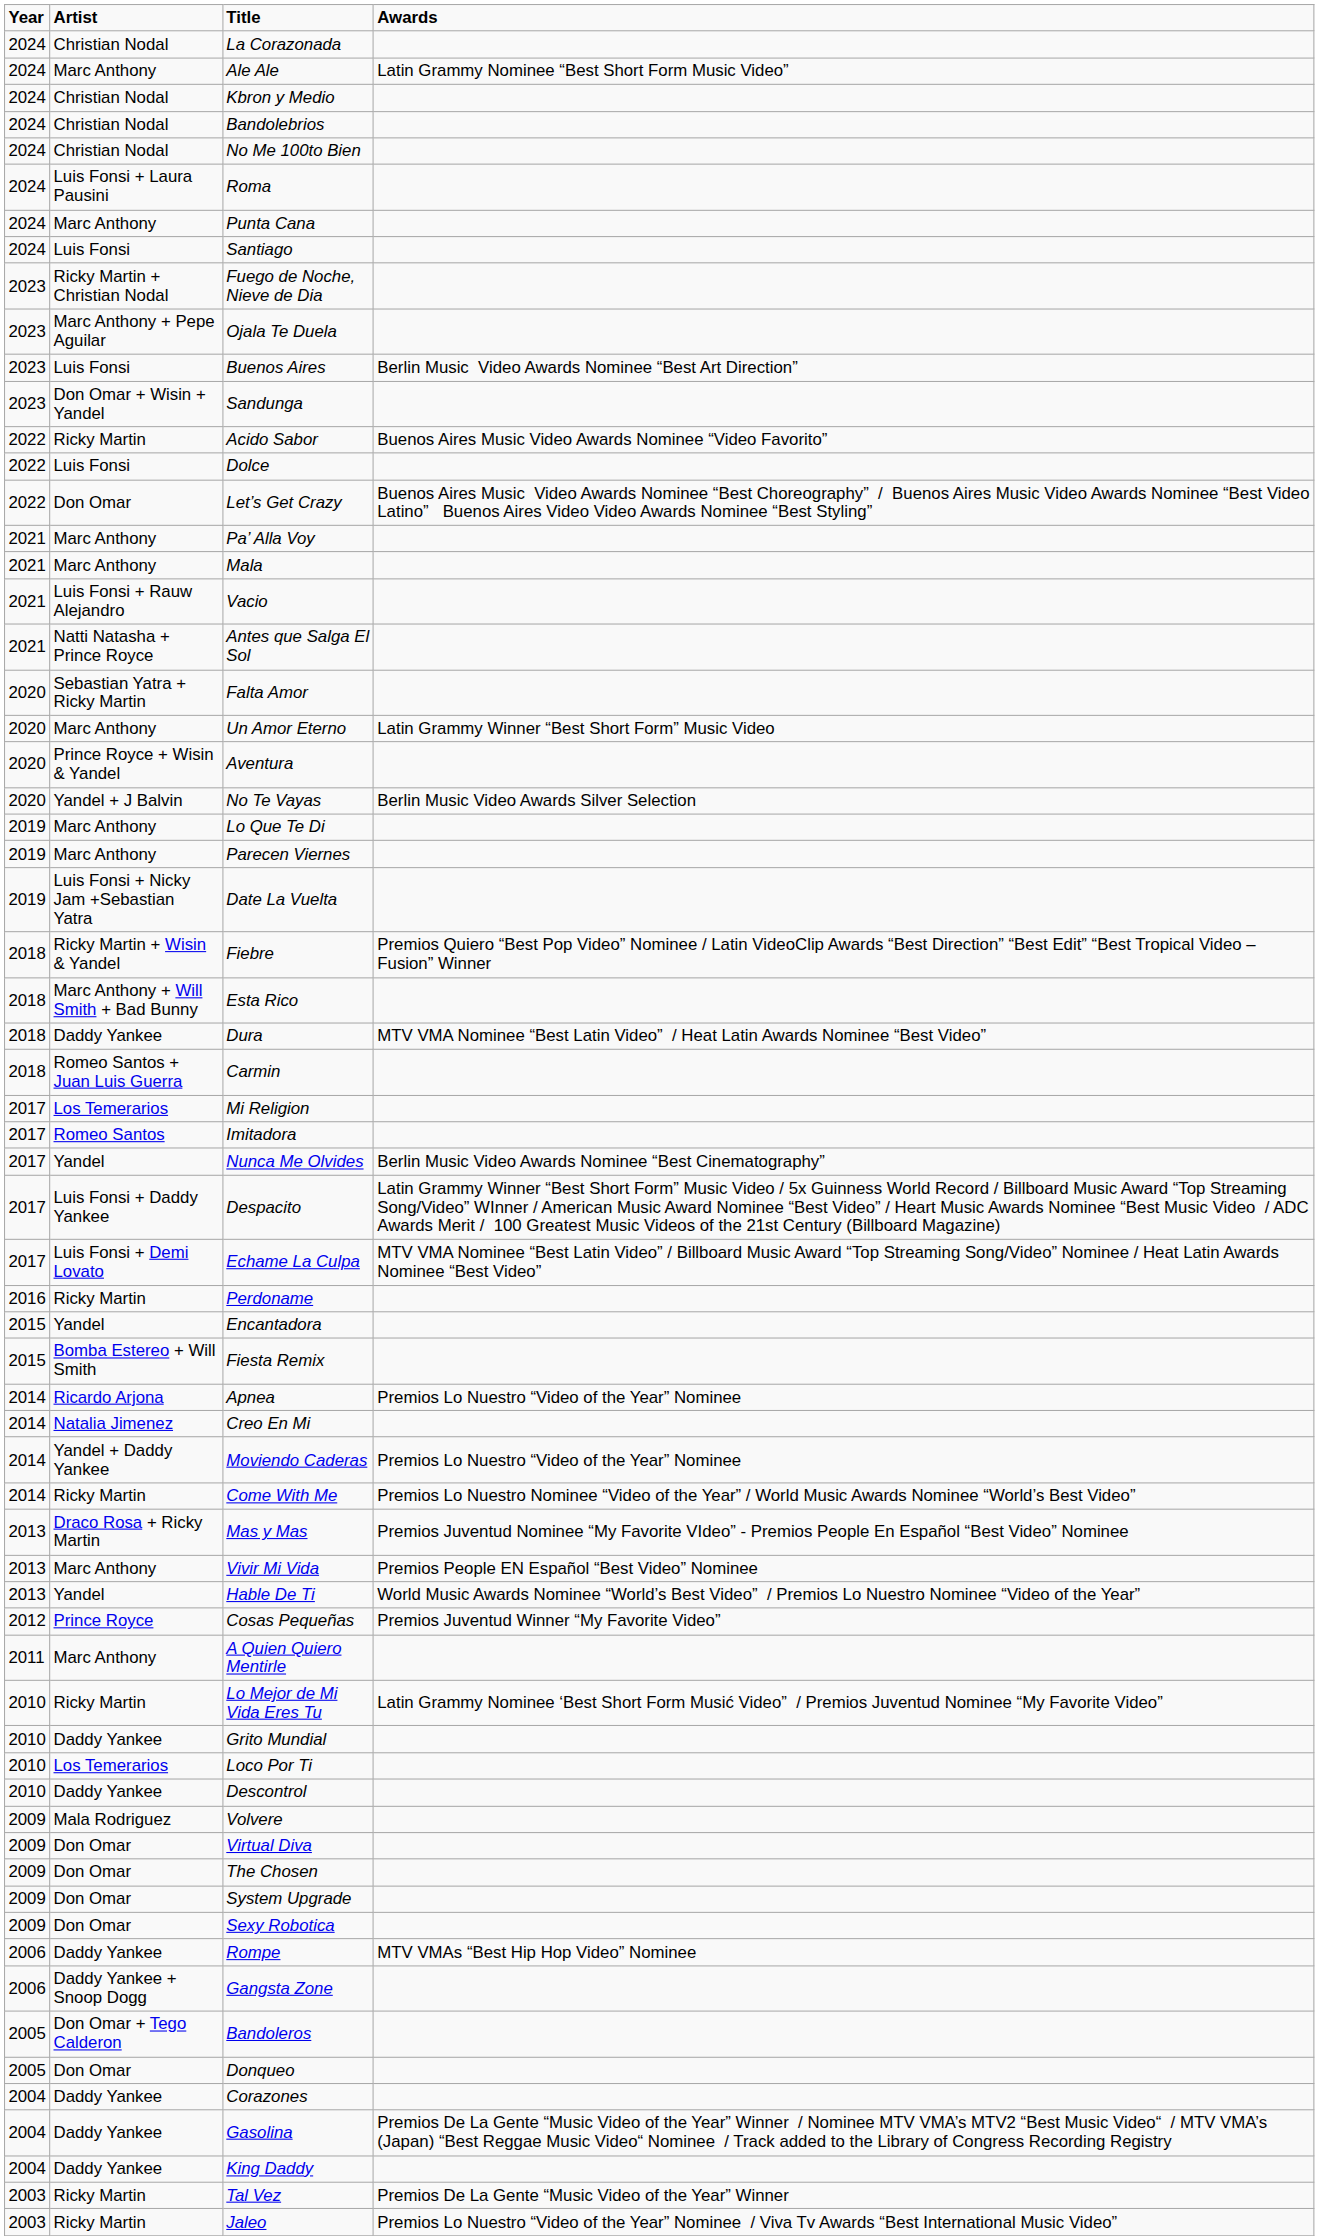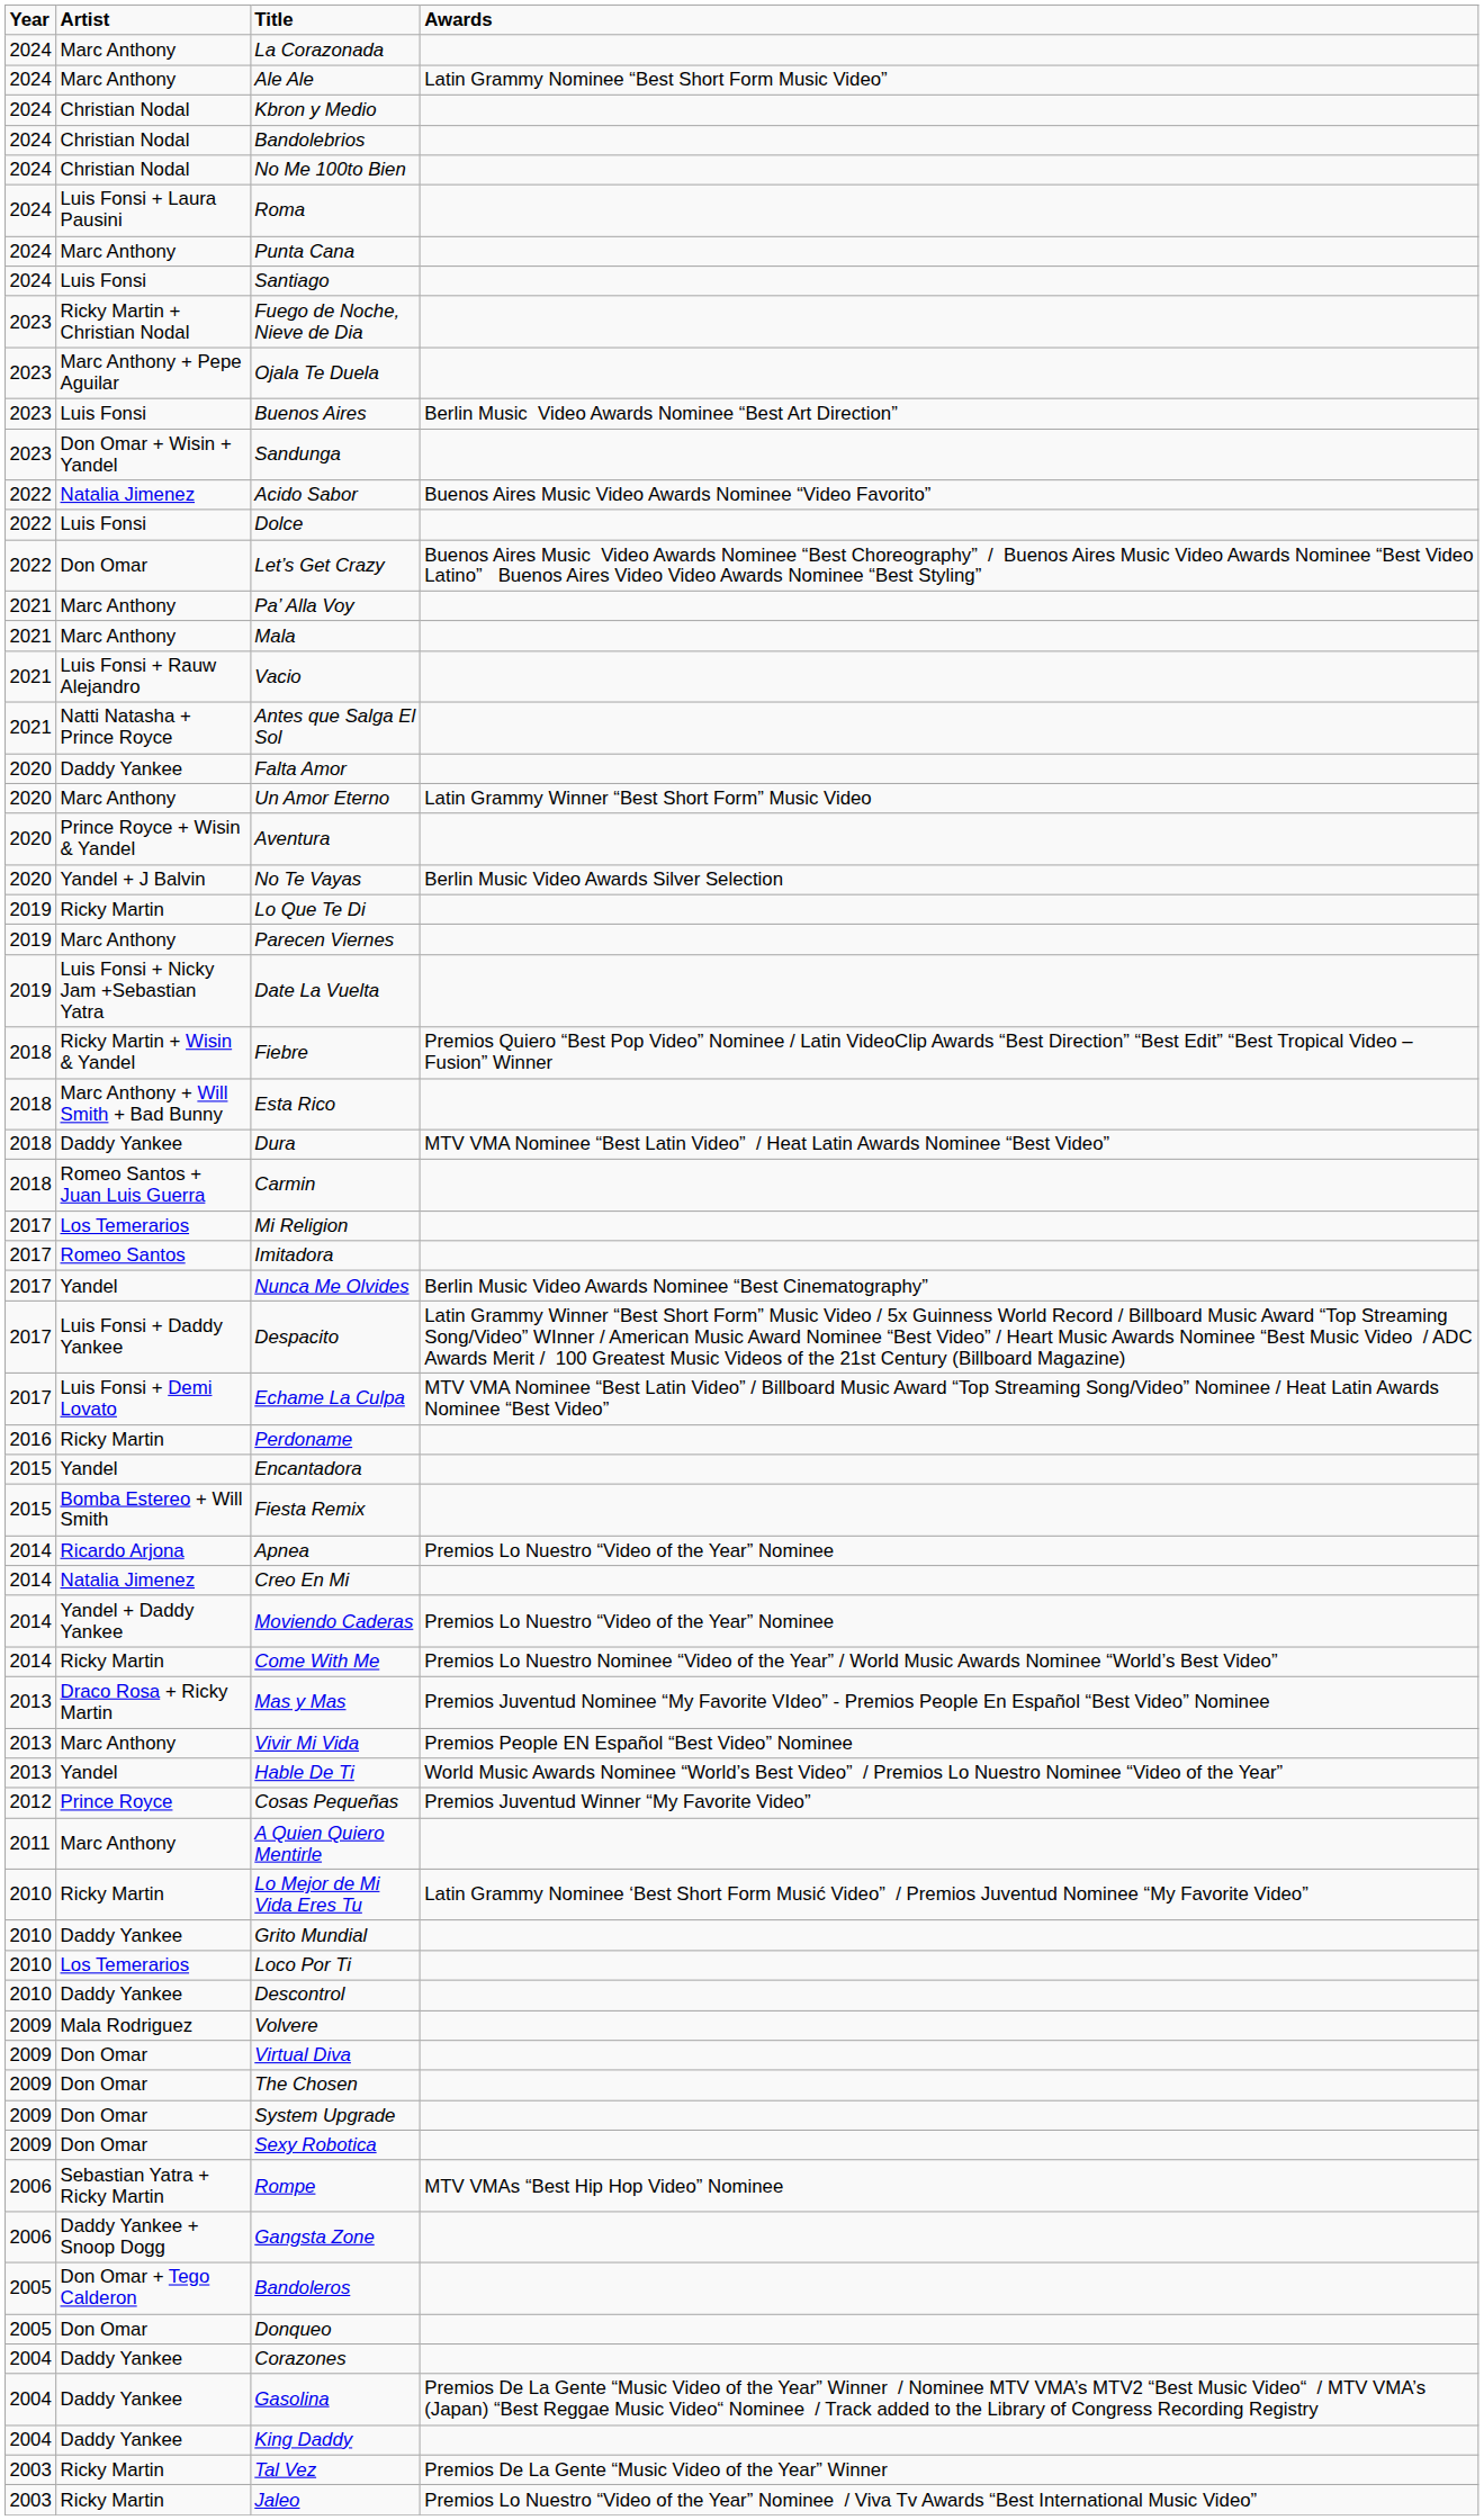La Corazonada | Artist: Christian Nodal -> Marc Anthony
Acido Sabor | Artist: Ricky Martin -> Natalia Jimenez
Falta Amor | Artist: Sebastian Yatra + Ricky Martin -> Daddy Yankee
Lo Que Te Di | Artist: Marc Anthony -> Ricky Martin
Rompe | Artist: Daddy Yankee -> Sebastian Yatra + Ricky Martin
